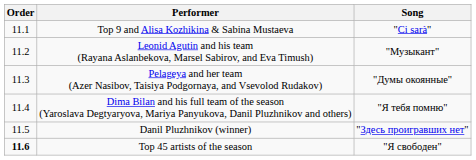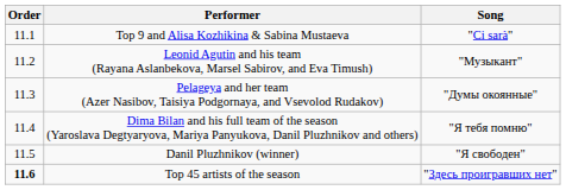Danil Pluzhnikov (winner) | Song: "Здесь проигравших нет" -> "Я свободен"
Top 45 artists of the season | Song: "Я свободен" -> "Здесь проигравших нет"
